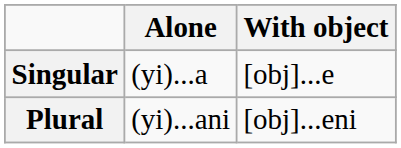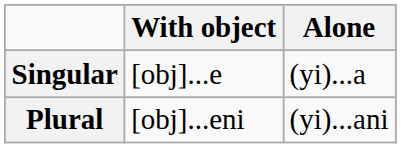columns swapped: Alone <-> With object
